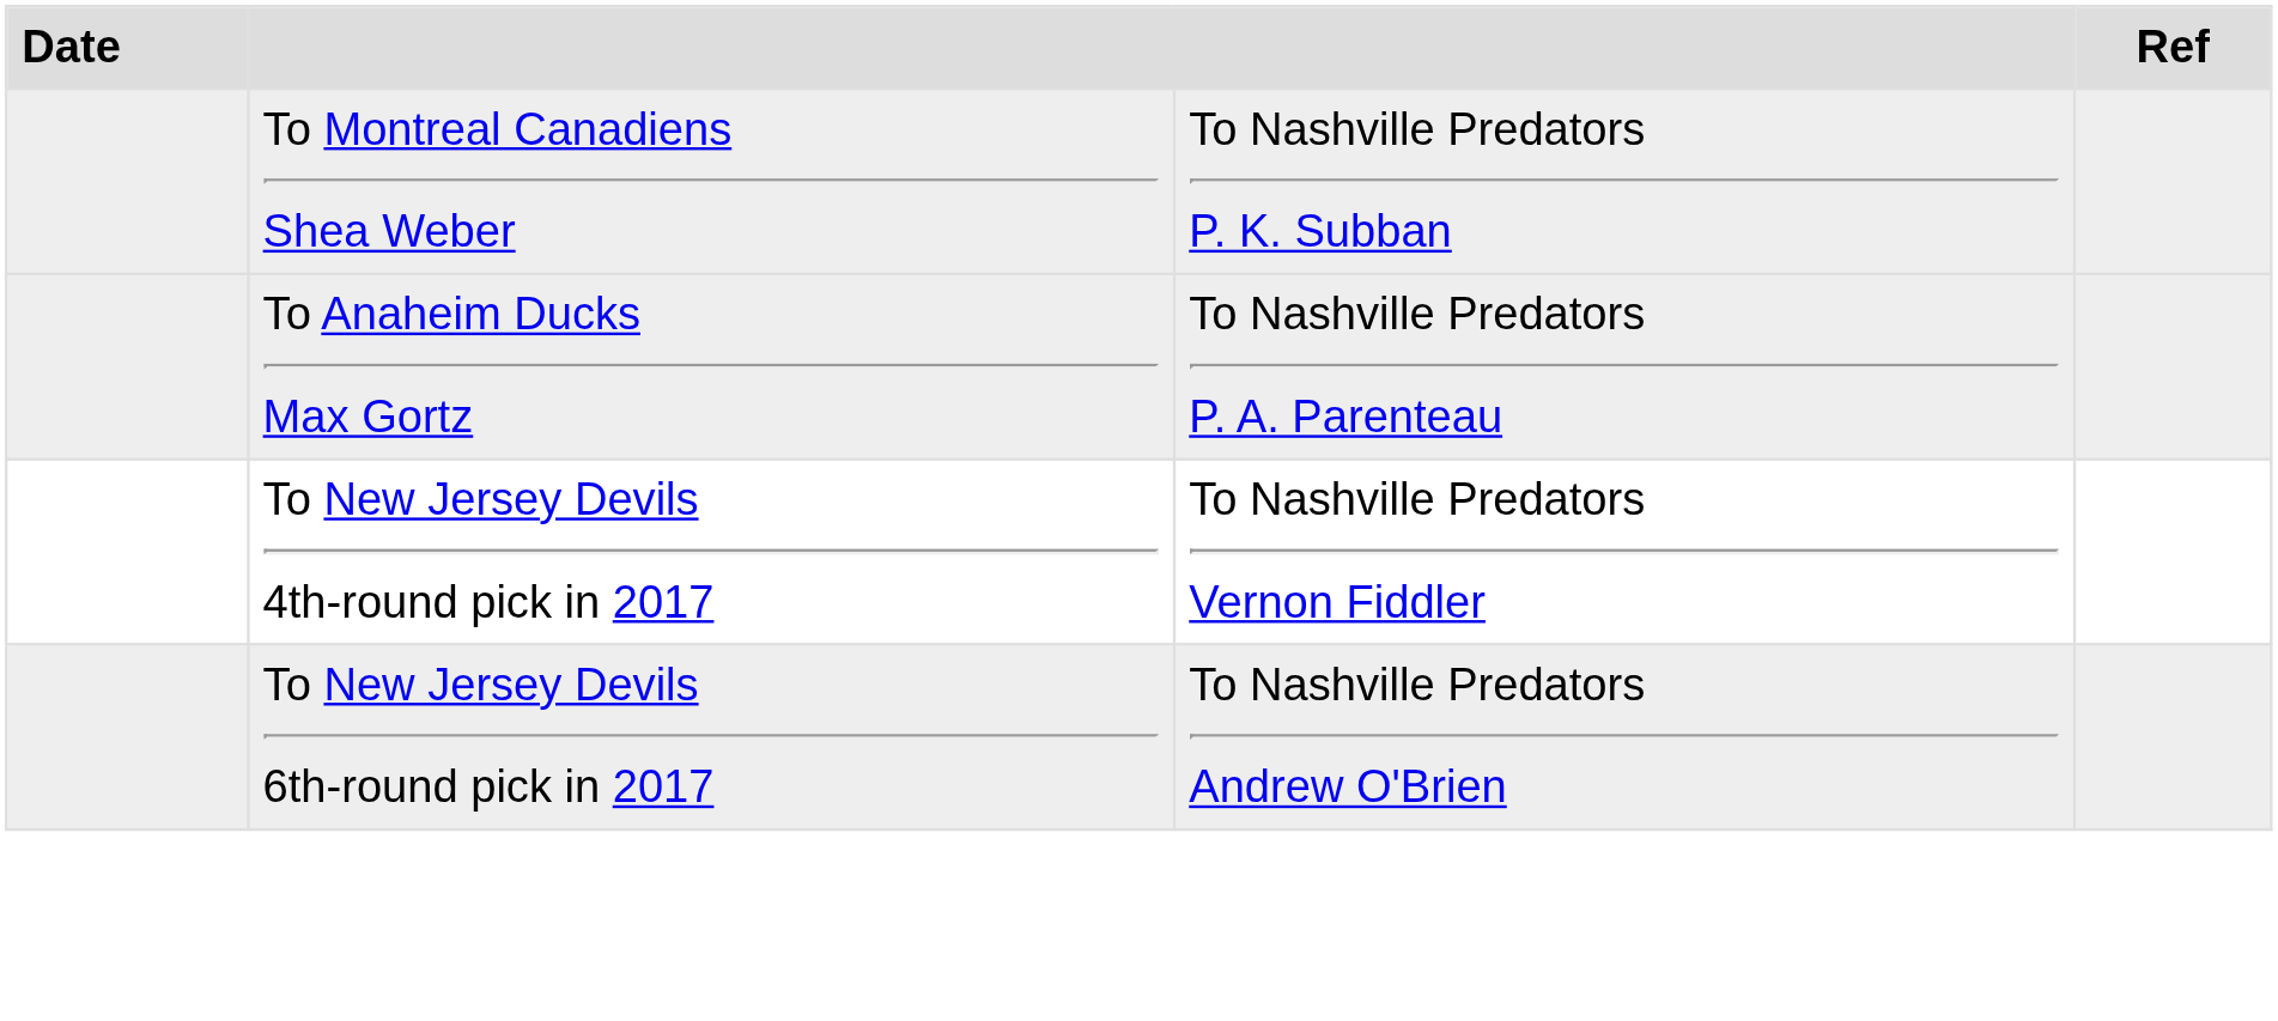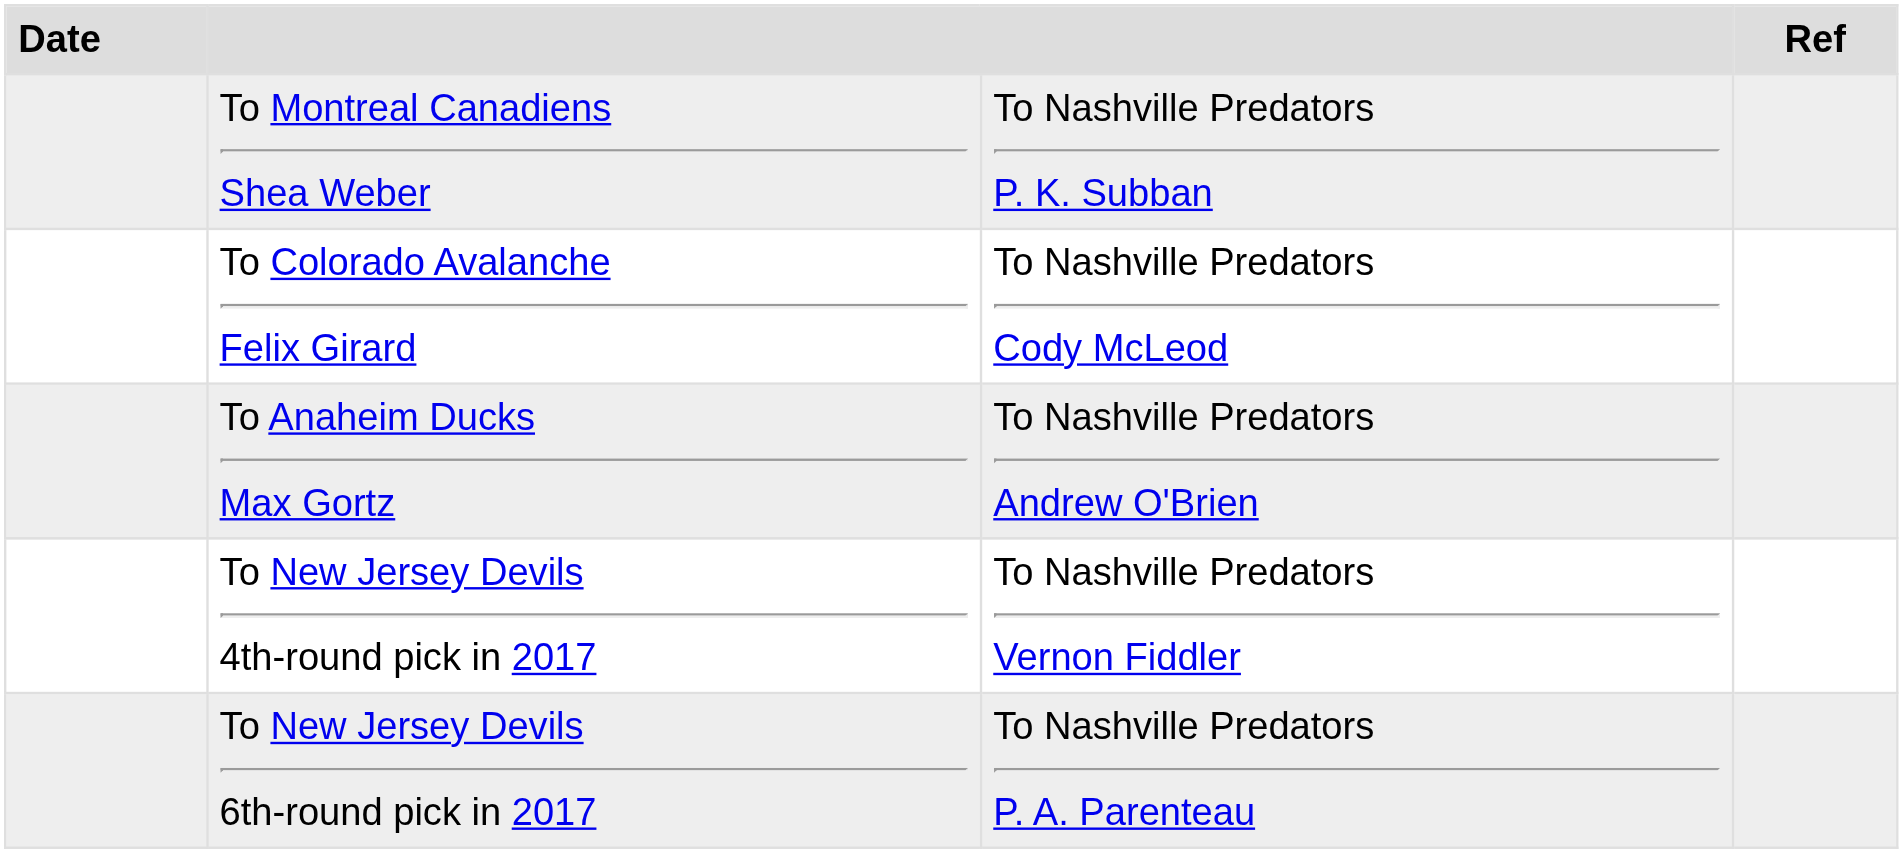+ row: To Colorado Avalanche Felix Girard | To Nashville Predators Cody McLeod
To Anaheim Ducks Max Gortz | column 3: To Nashville Predators P. A. Parenteau -> To Nashville Predators Andrew O'Brien
To New Jersey Devils 6th-round pick in 2017 | column 3: To Nashville Predators Andrew O'Brien -> To Nashville Predators P. A. Parenteau
